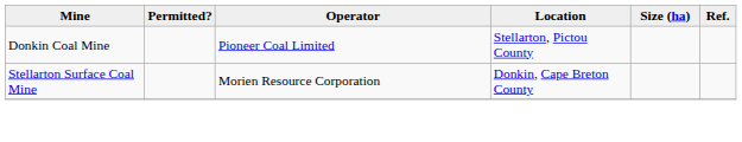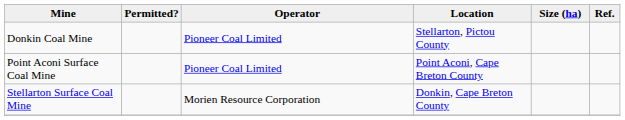+ row: Point Aconi Surface Coal Mine | Pioneer Coal Limited | Point Aconi, Cape Breton County
